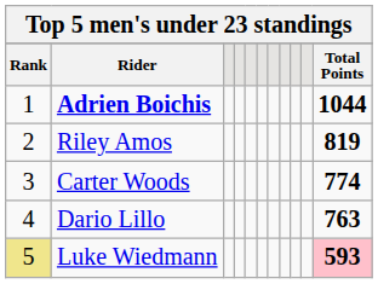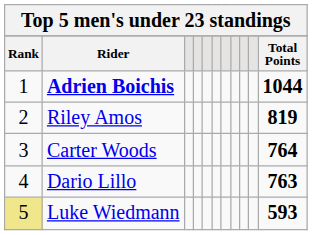Carter Woods | Total Points: 774 -> 764
Luke Wiedmann | Total Points: pink background -> no background
